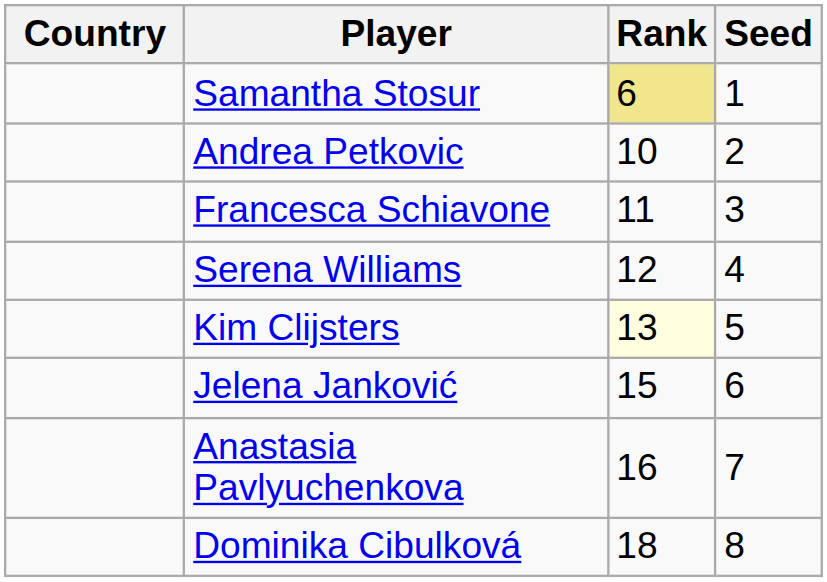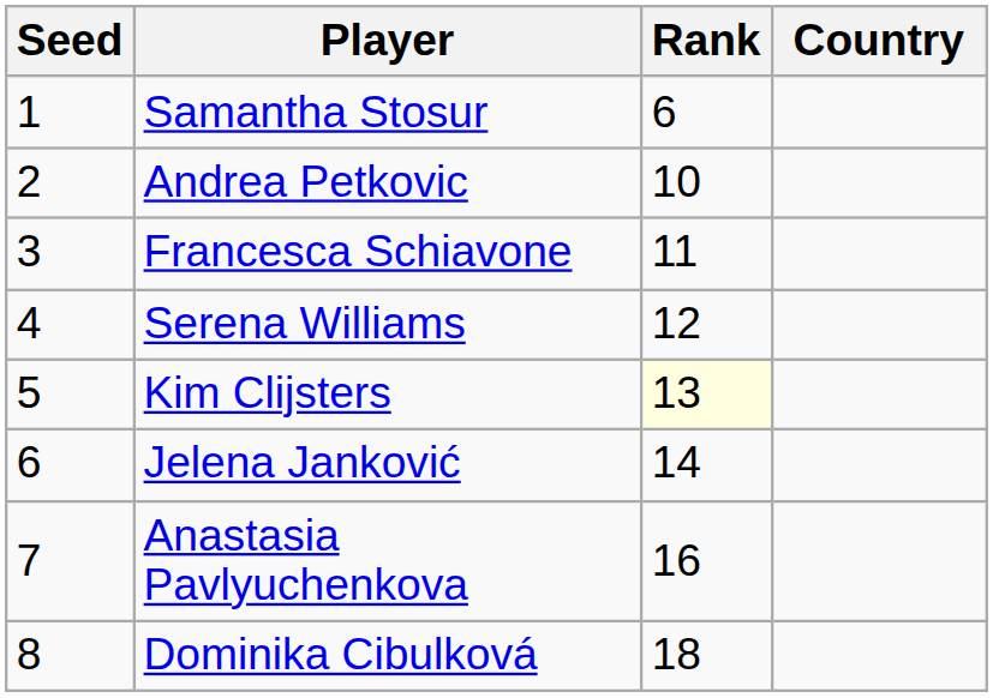columns swapped: Country <-> Seed
Samantha Stosur | Rank: khaki background -> no background
Jelena Janković | Rank: 15 -> 14
